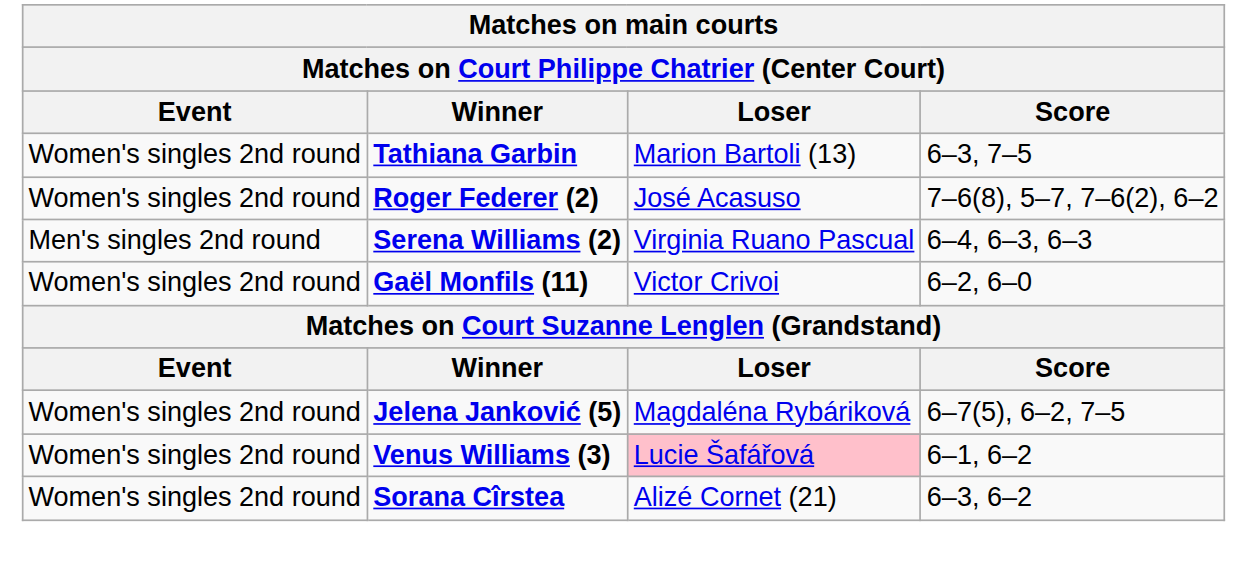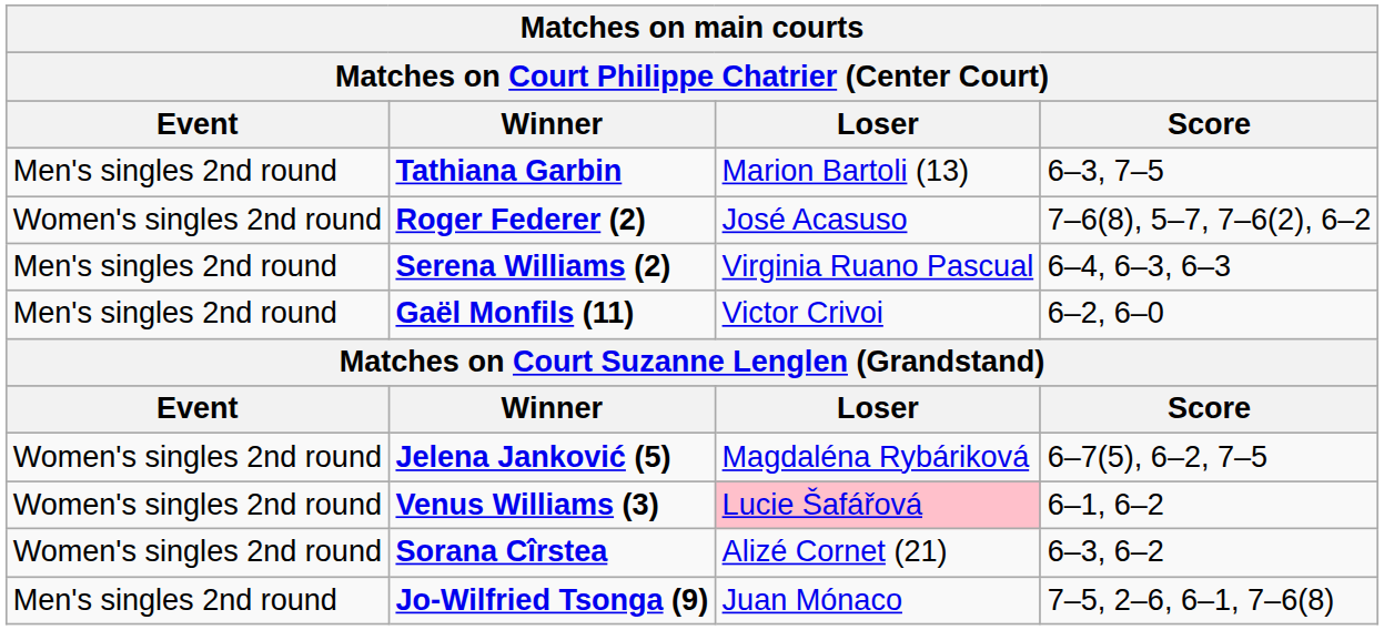Tathiana Garbin | Event: Women's singles 2nd round -> Men's singles 2nd round
Gaël Monfils (11) | Event: Women's singles 2nd round -> Men's singles 2nd round
+ row: Men's singles 2nd round | Jo-Wilfried Tsonga (9) | Juan Mónaco | 7–5, 2–6, 6–1, 7–6(8)
